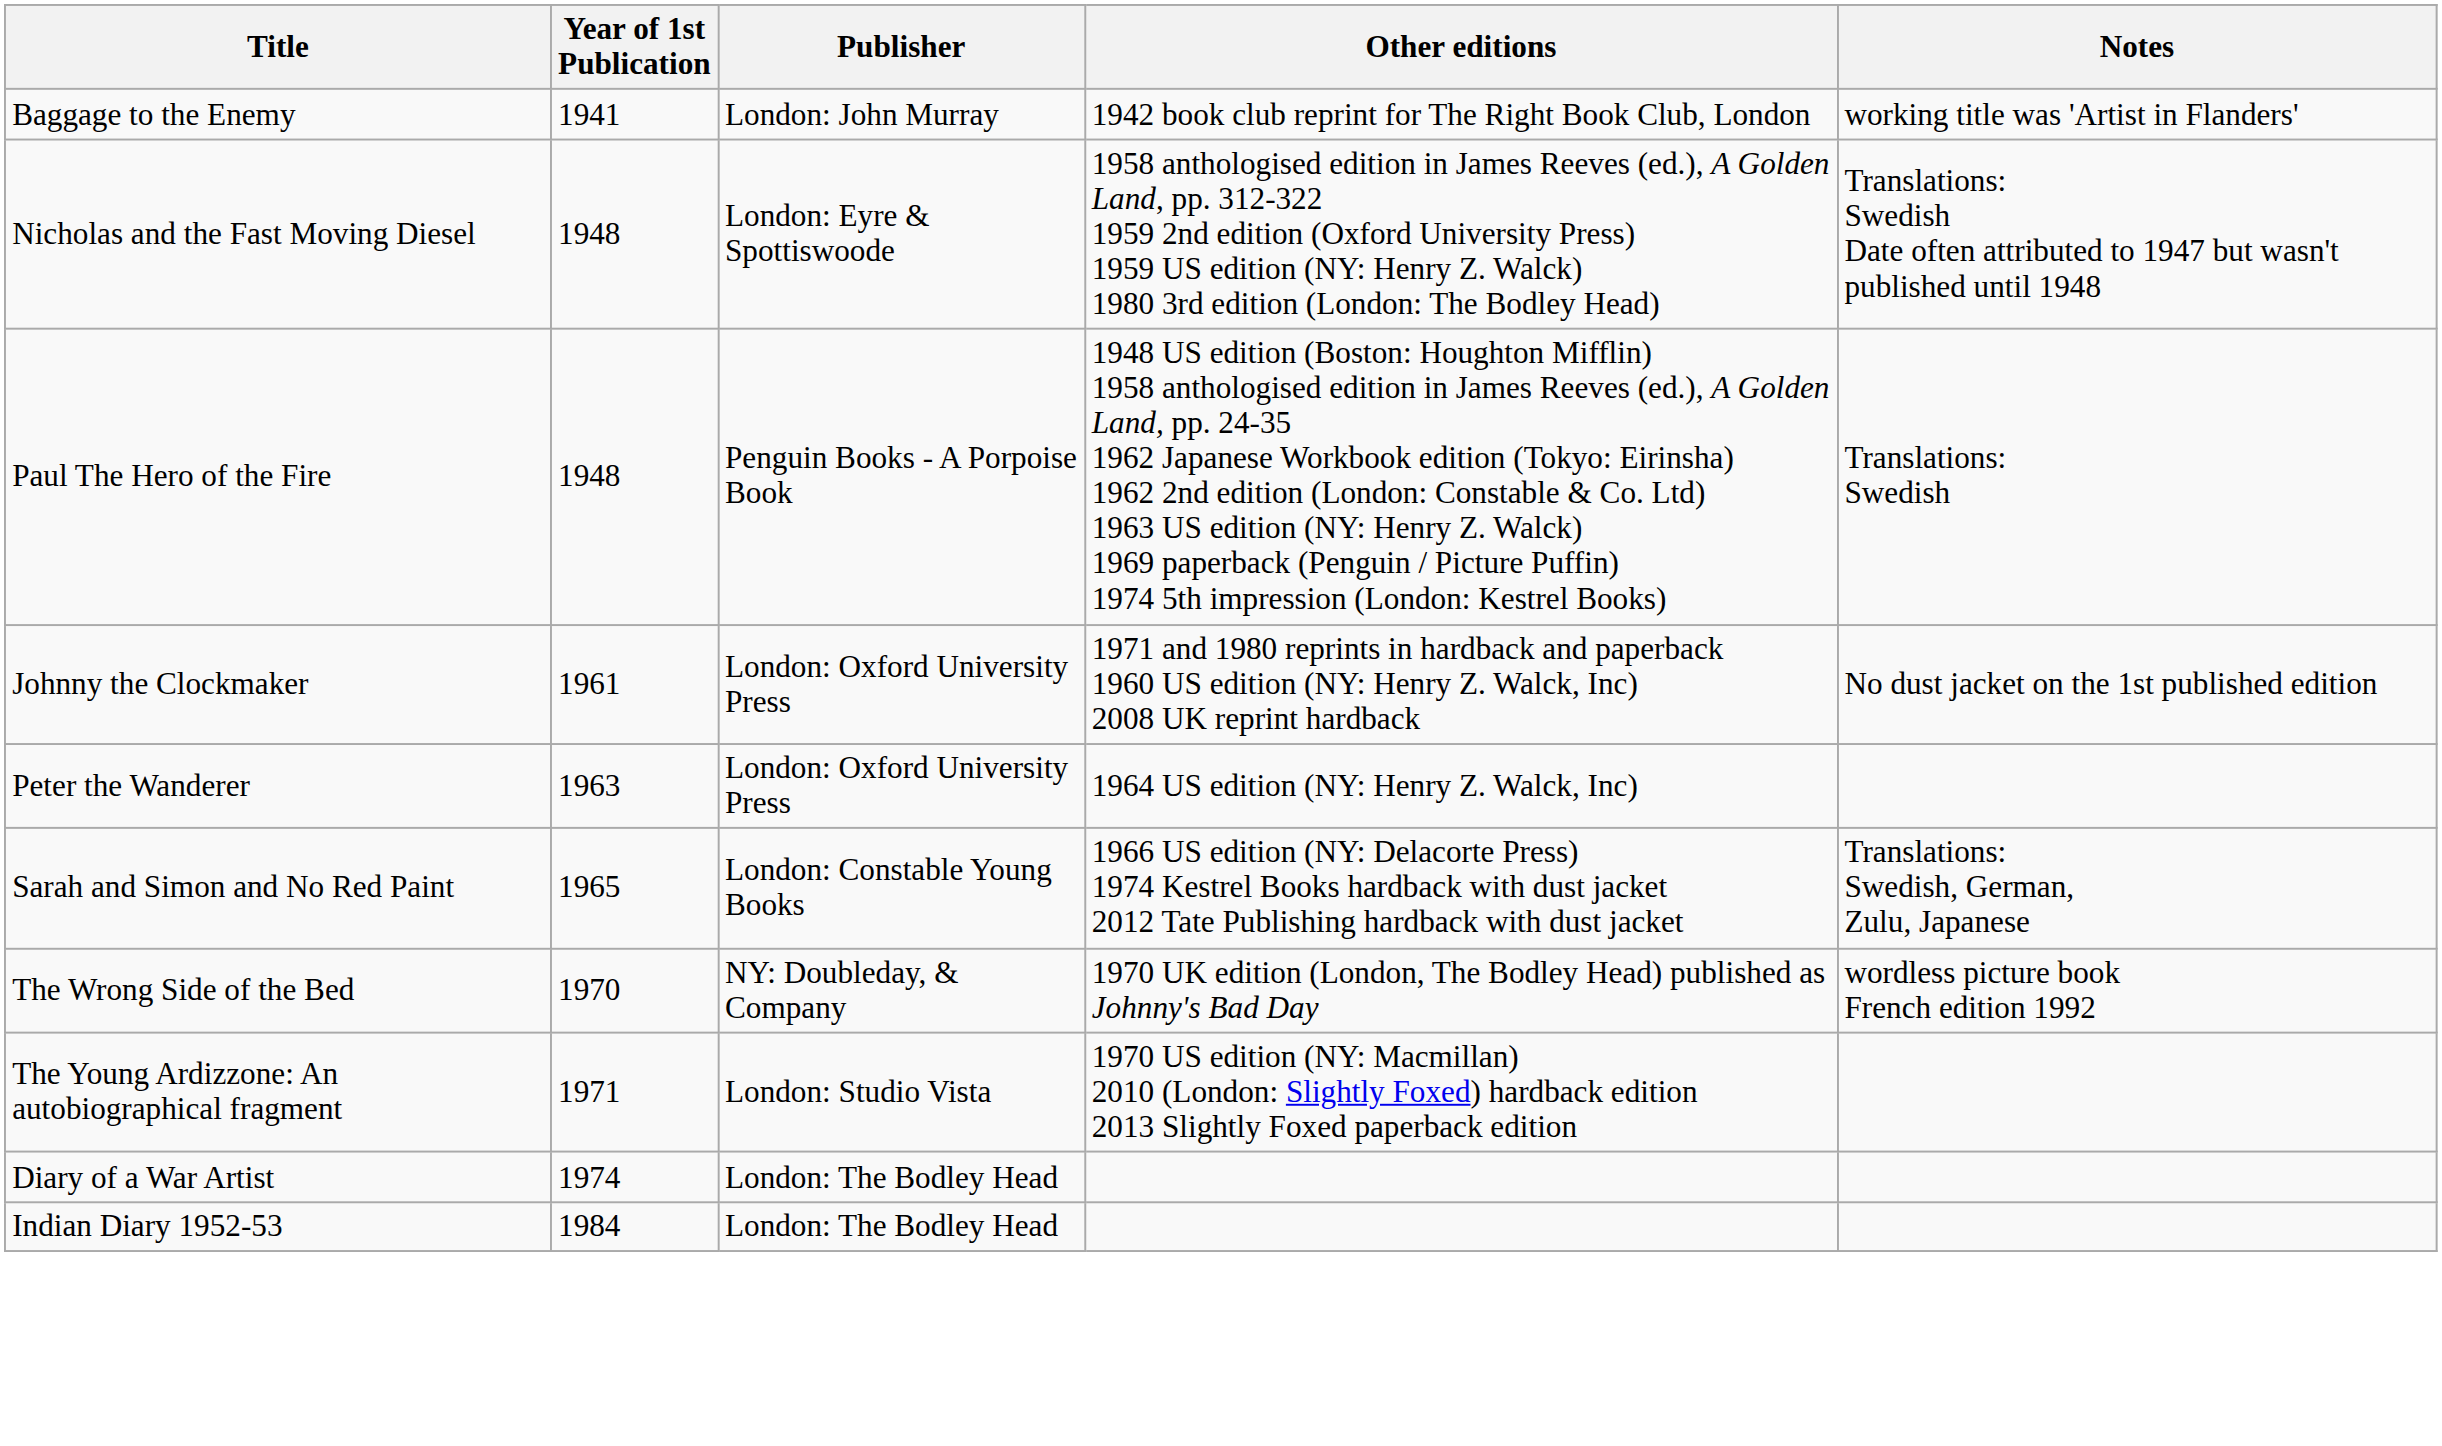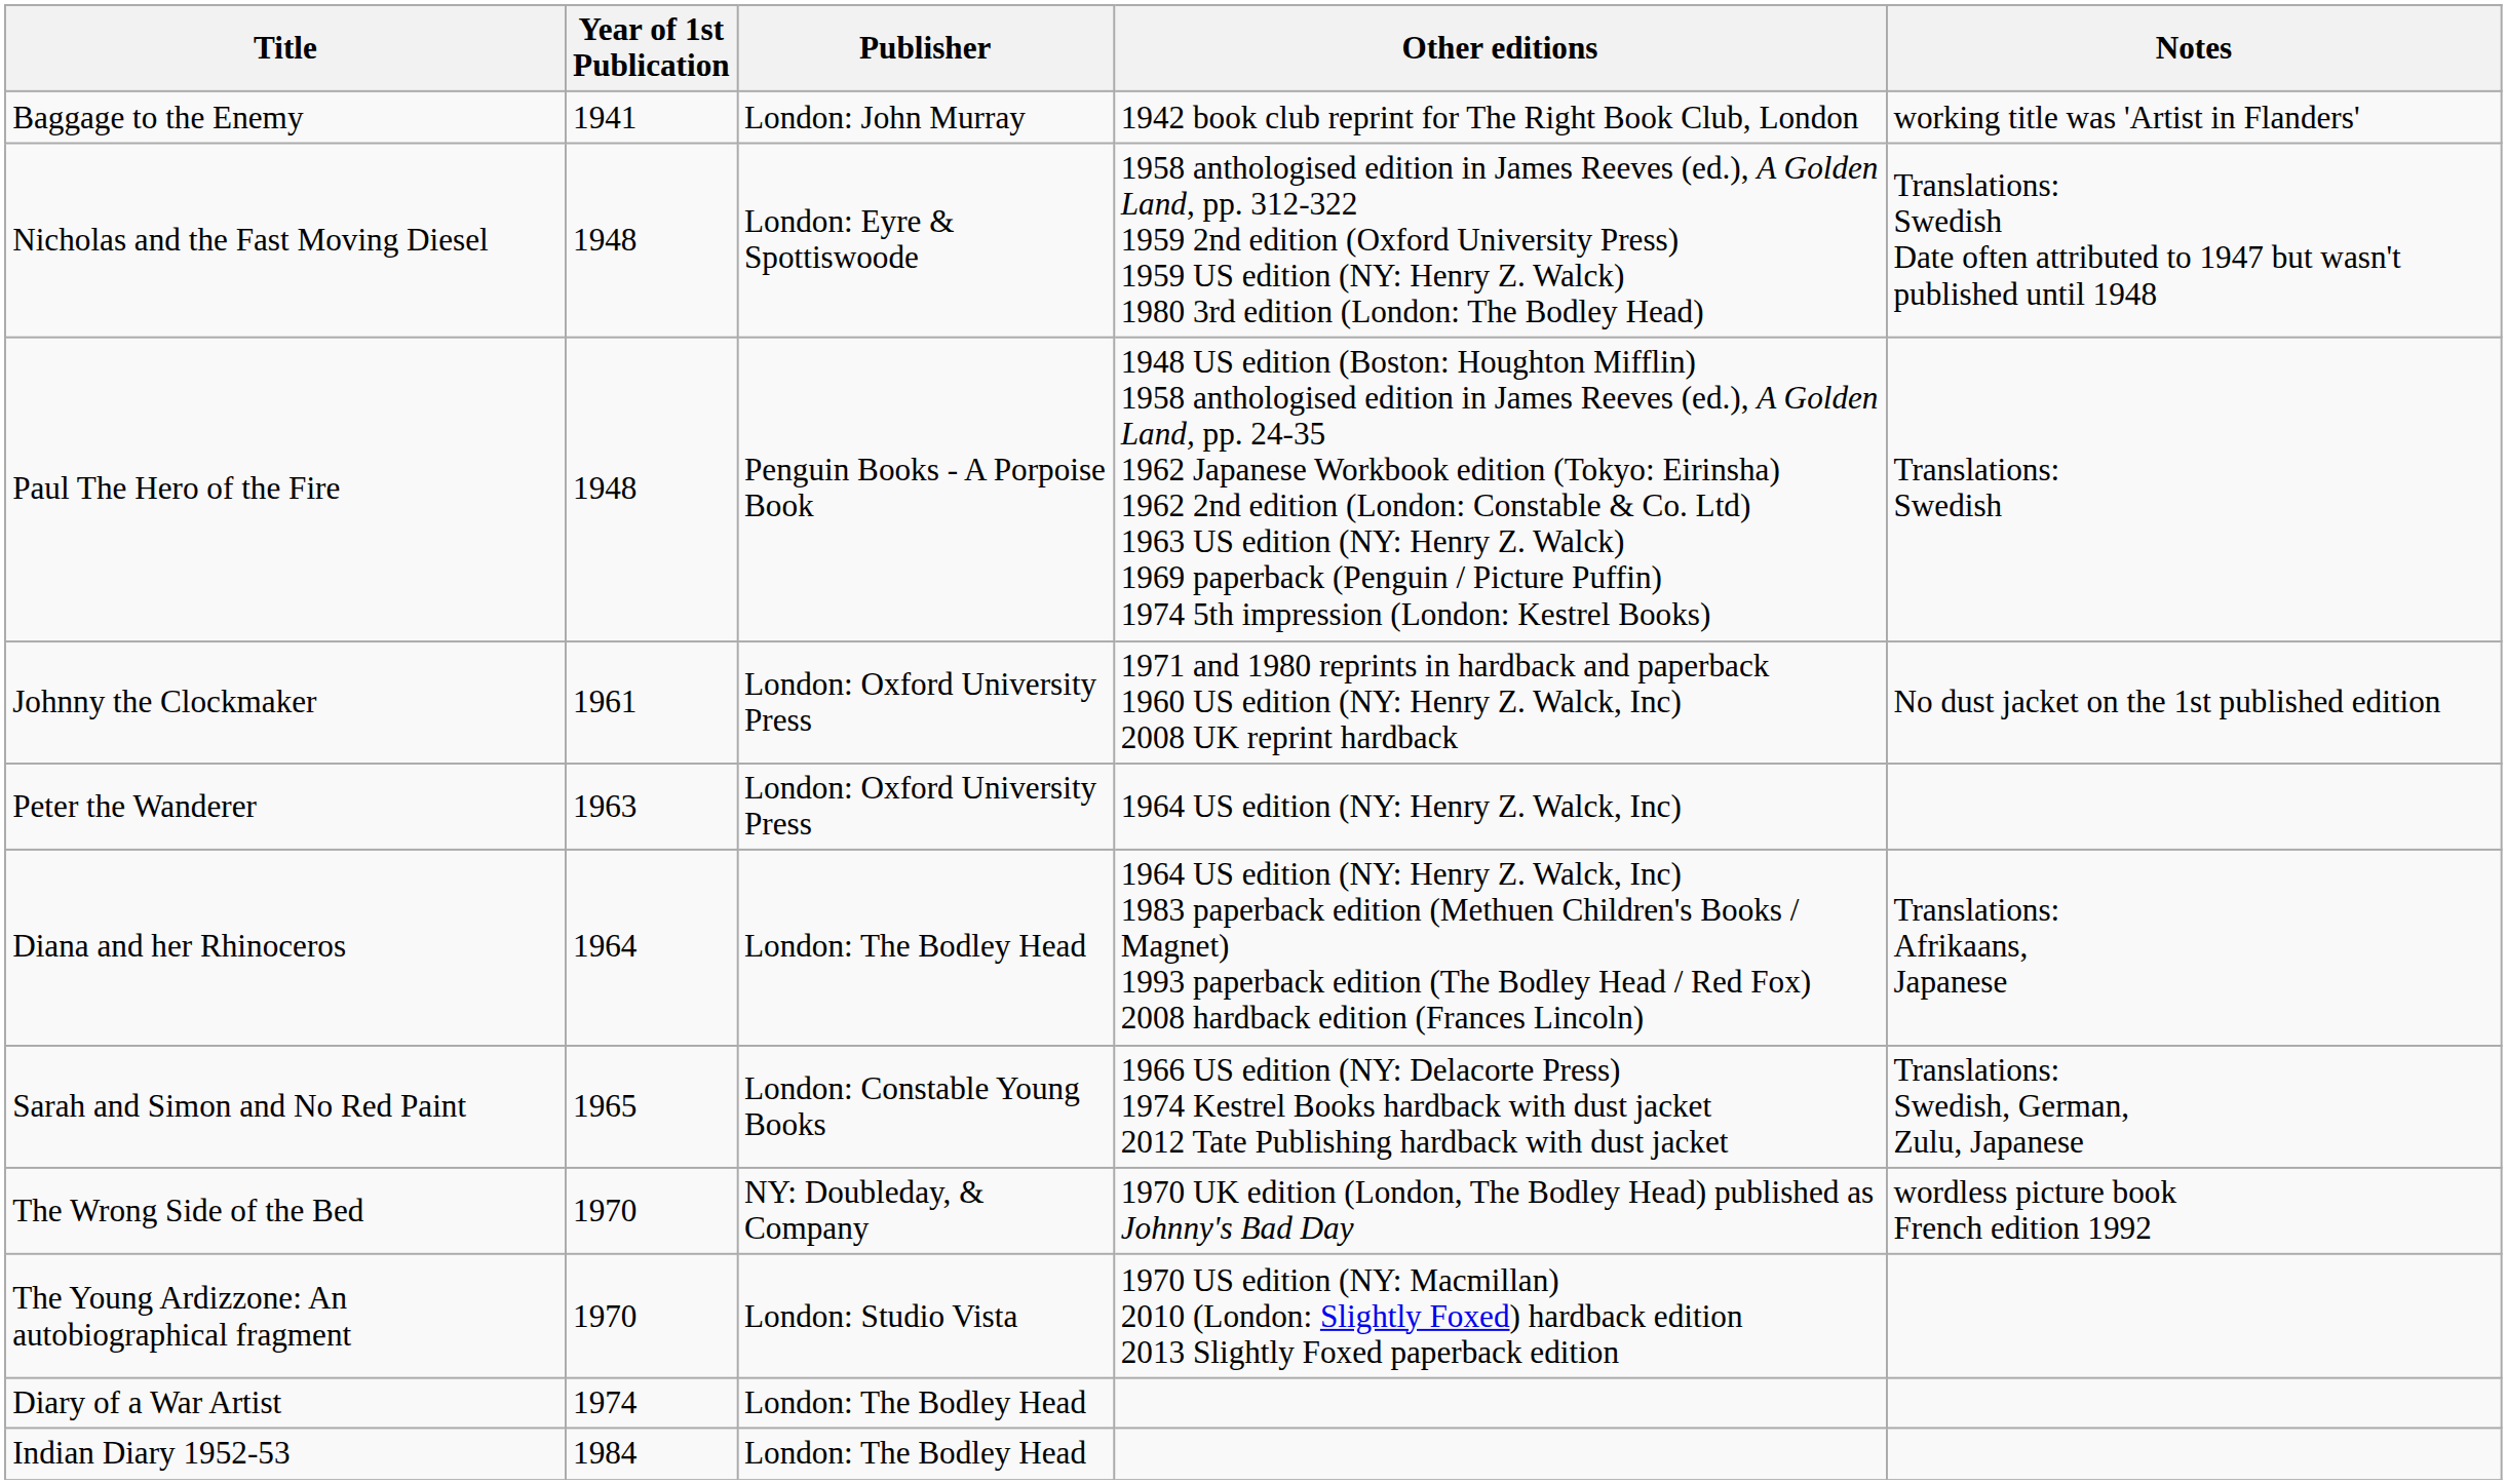+ row: Diana and her Rhinoceros | 1964 | London: The Bodley Head | 1964 US edition (NY: Henry Z. Walck, Inc) 1983 paperback edition (Methuen Children's Books / Magnet) 1993 paperback edition (The Bodley Head / Red Fox) 2008 hardback edition (Frances Lincoln) | Translations: Afrikaans, Japanese
The Young Ardizzone: An autobiographical fragment | Year of 1st Publication: 1971 -> 1970
